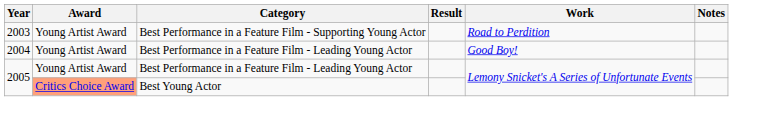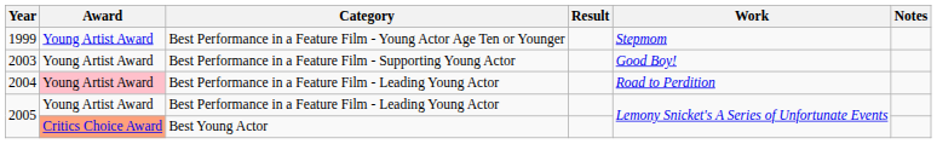+ row: 1999 | Young Artist Award | Best Performance in a Feature Film - Young Actor Age Ten or Younger | Stepmom
2003 | Work: Road to Perdition -> Good Boy!
2004 | Award: no background -> pink background
2004 | Work: Good Boy! -> Road to Perdition
